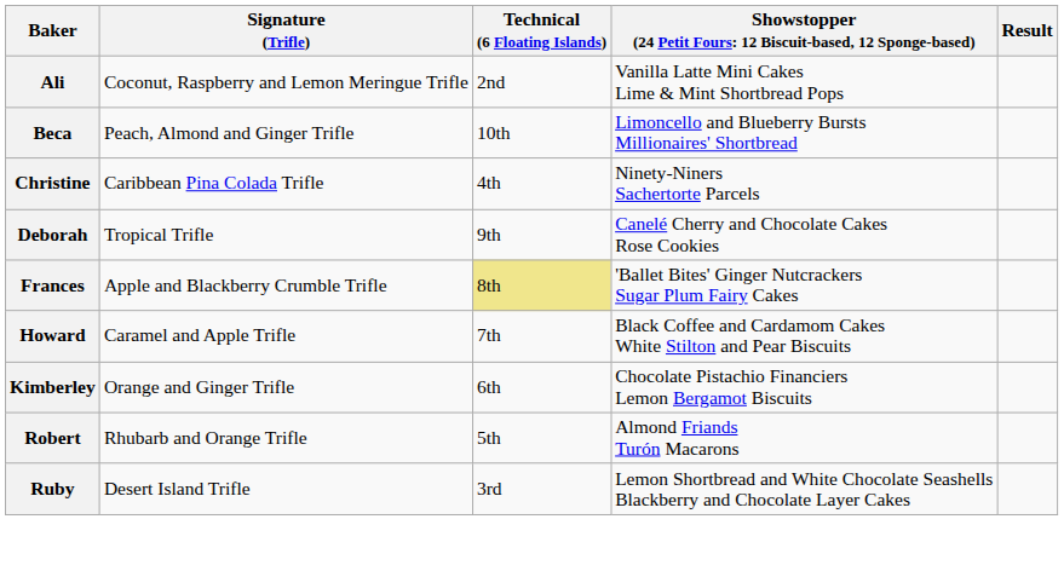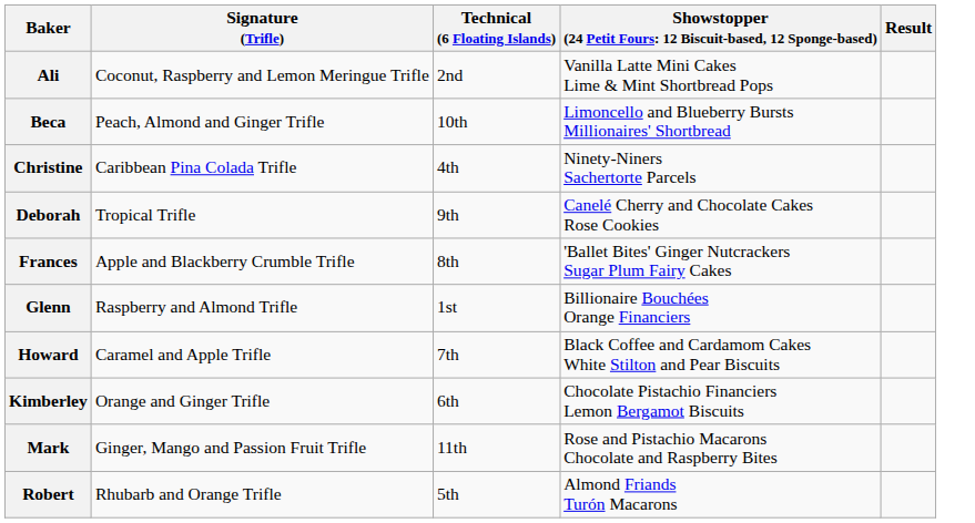Frances | Technical (6 Floating Islands): khaki background -> no background
+ row: Glenn | Raspberry and Almond Trifle | 1st | Billionaire Bouchées Orange Financiers
+ row: Mark | Ginger, Mango and Passion Fruit Trifle | 11th | Rose and Pistachio Macarons Chocolate and Raspberry Bites
- row: Ruby | Desert Island Trifle | 3rd | Lemon Shortbread and White Chocolate Seashells Blackberry and Chocolate Layer Cakes
